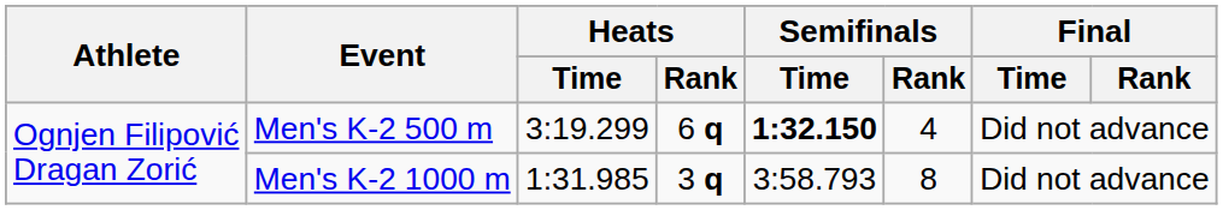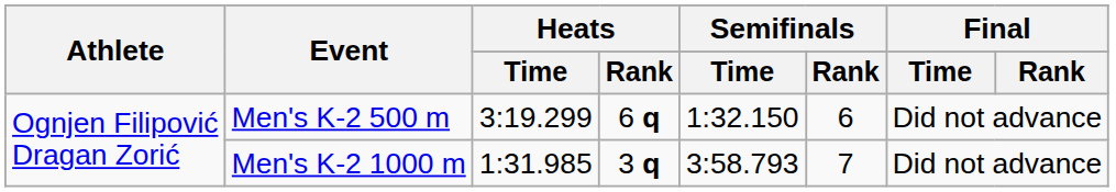Men's K-2 500 m | Semifinals / Time: bold -> normal
Men's K-2 500 m | Semifinals / Rank: 4 -> 6
Men's K-2 1000 m | Semifinals / Rank: 8 -> 7
